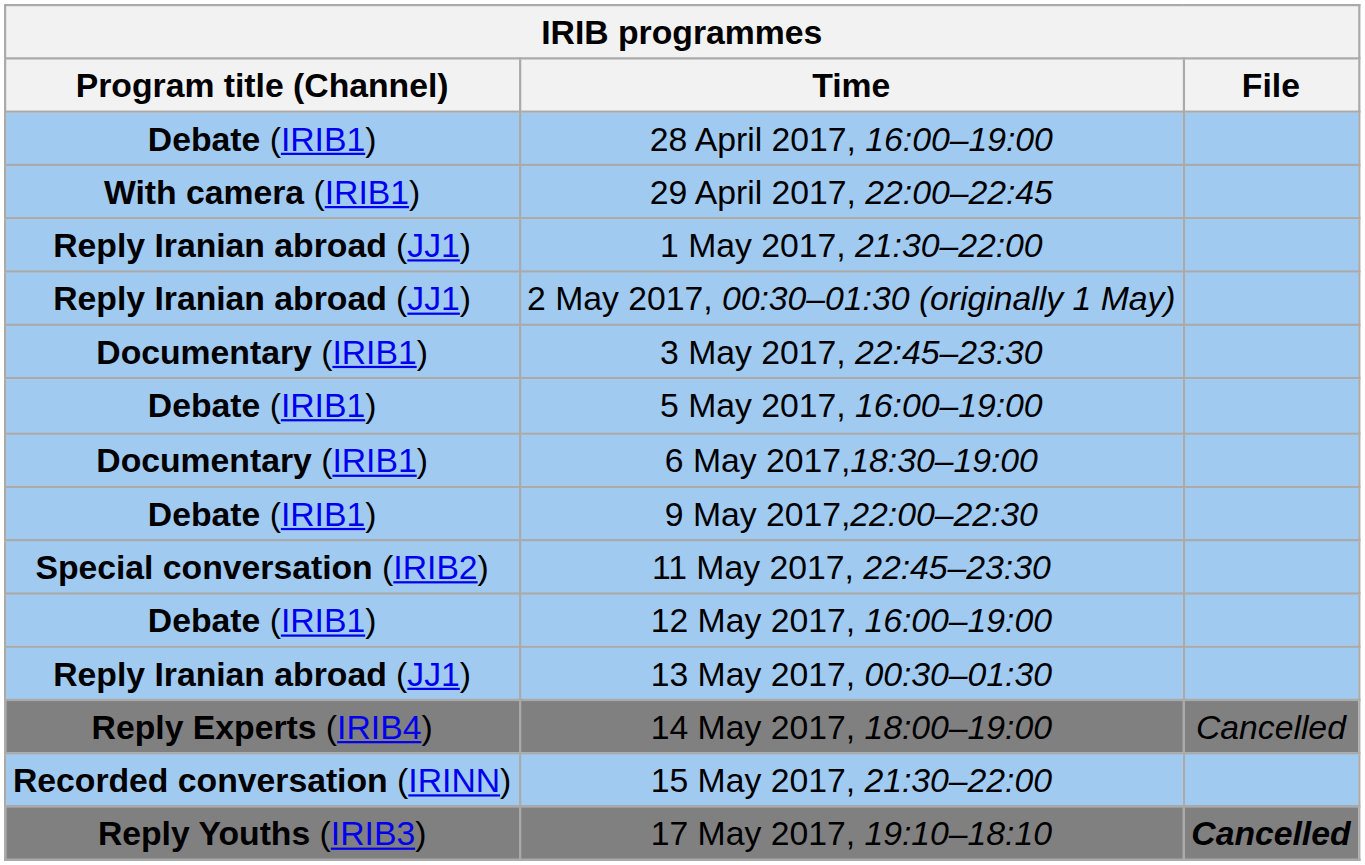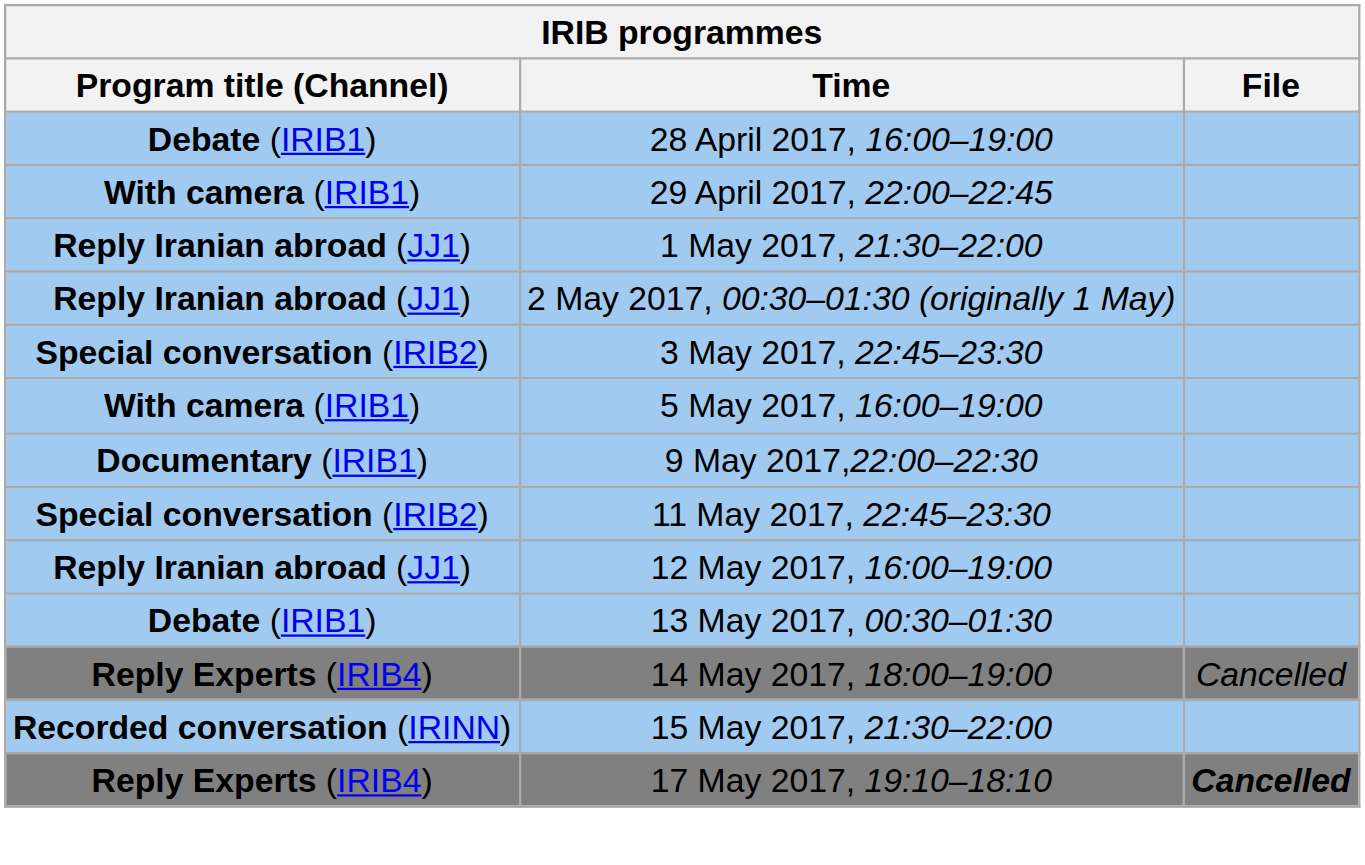3 May 2017, 22:45–23:30 | Program title (Channel): Documentary (IRIB1) -> Special conversation (IRIB2)
5 May 2017, 16:00–19:00 | Program title (Channel): Debate (IRIB1) -> With camera (IRIB1)
- row: Documentary (IRIB1) | 6 May 2017,18:30–19:00
9 May 2017,22:00–22:30 | Program title (Channel): Debate (IRIB1) -> Documentary (IRIB1)
12 May 2017, 16:00–19:00 | Program title (Channel): Debate (IRIB1) -> Reply Iranian abroad (JJ1)
13 May 2017, 00:30–01:30 | Program title (Channel): Reply Iranian abroad (JJ1) -> Debate (IRIB1)
17 May 2017, 19:10–18:10 | Program title (Channel): Reply Youths (IRIB3) -> Reply Experts (IRIB4)
